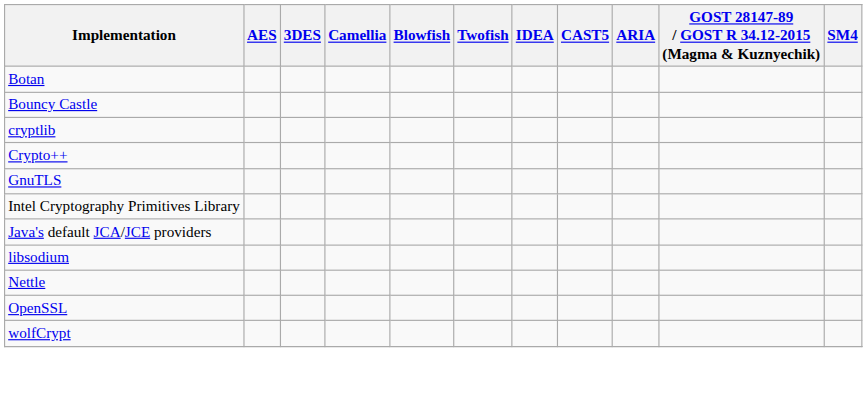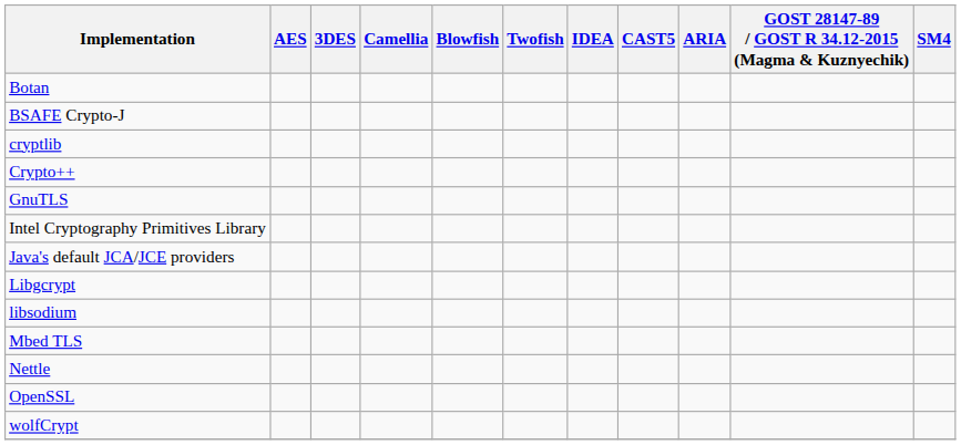- row: Bouncy Castle
+ row: BSAFE Crypto-J
+ row: Libgcrypt
+ row: Mbed TLS
